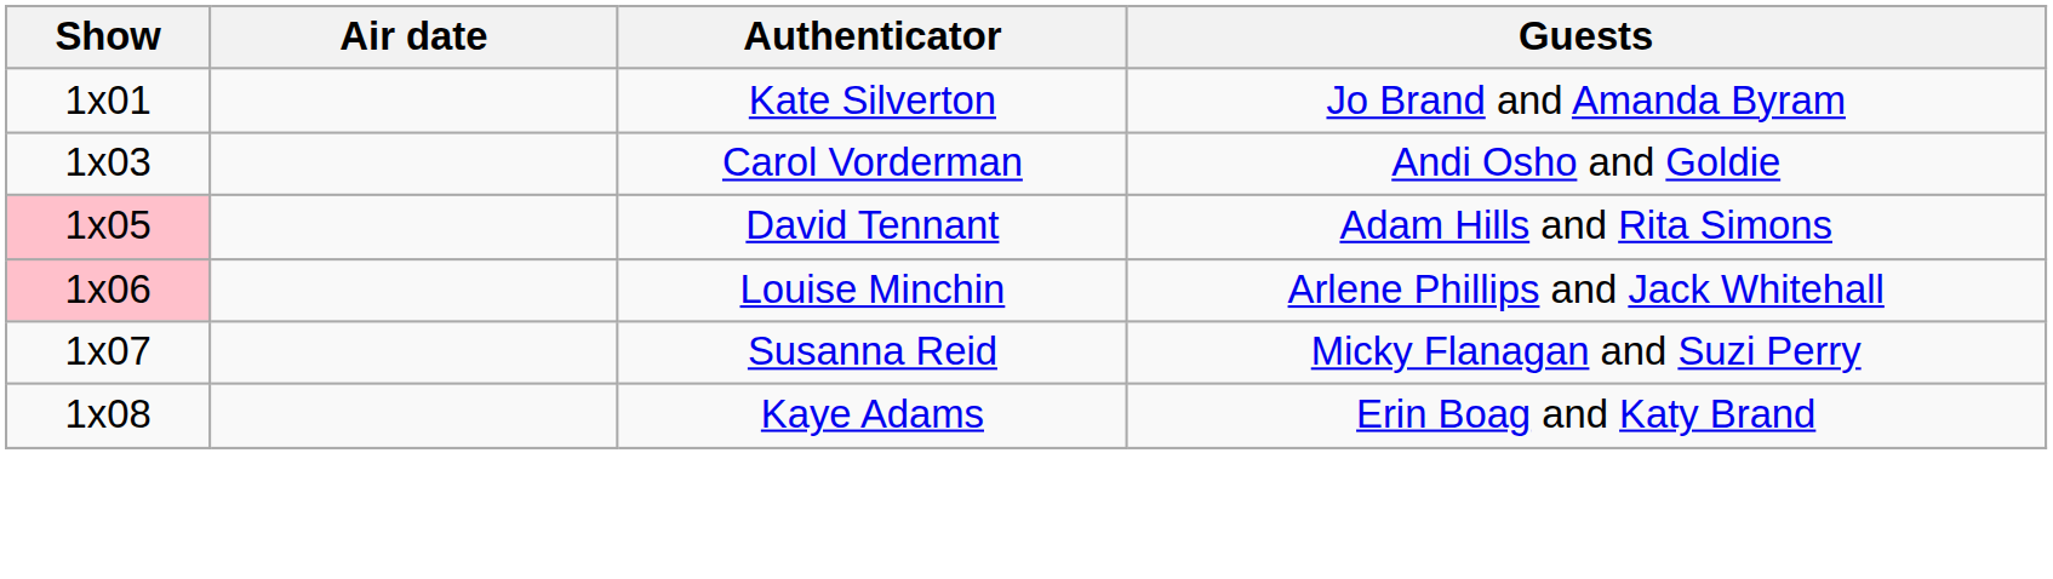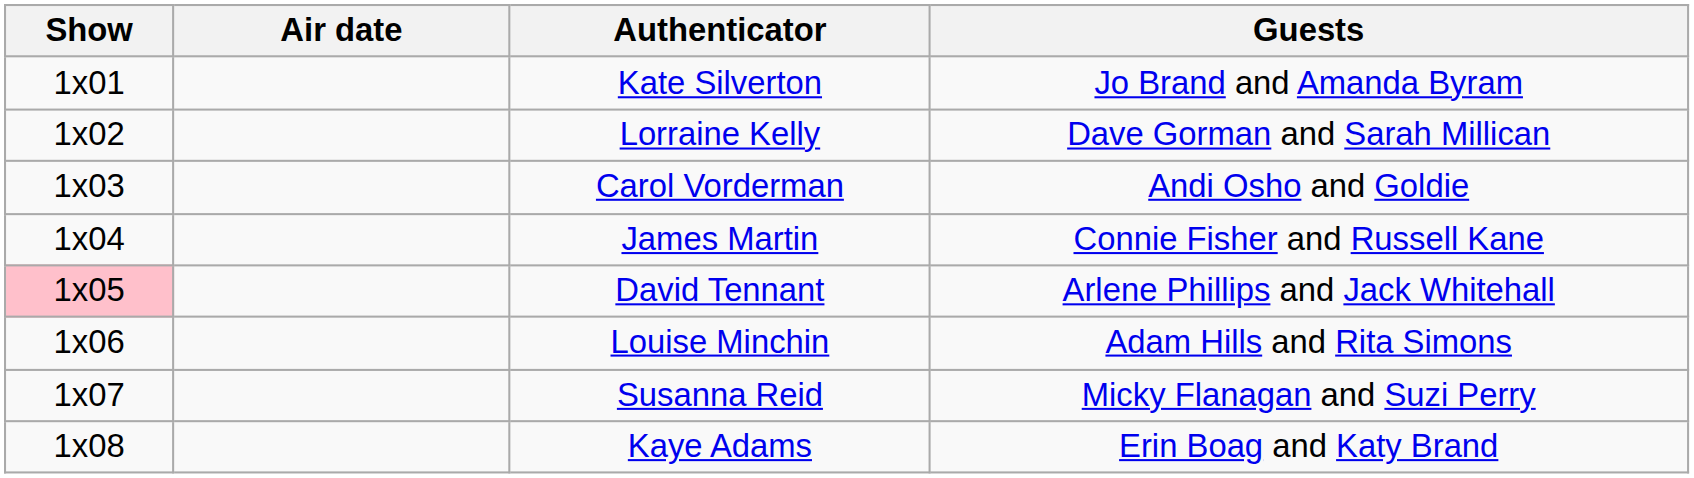+ row: 1x02 | Lorraine Kelly | Dave Gorman and Sarah Millican
+ row: 1x04 | James Martin | Connie Fisher and Russell Kane
David Tennant | Guests: Adam Hills and Rita Simons -> Arlene Phillips and Jack Whitehall
Louise Minchin | Show: pink background -> no background
Louise Minchin | Guests: Arlene Phillips and Jack Whitehall -> Adam Hills and Rita Simons
